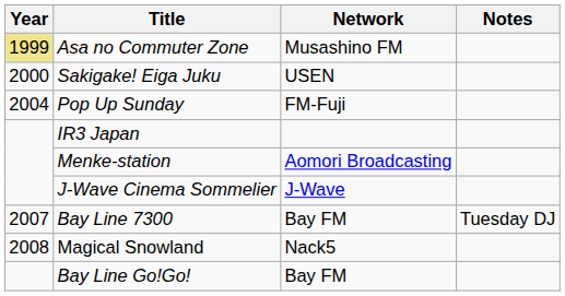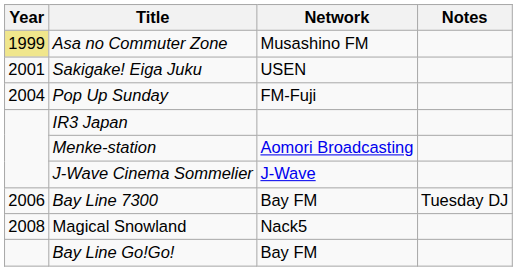Sakigake! Eiga Juku | Year: 2000 -> 2001
Bay Line 7300 | Year: 2007 -> 2006
